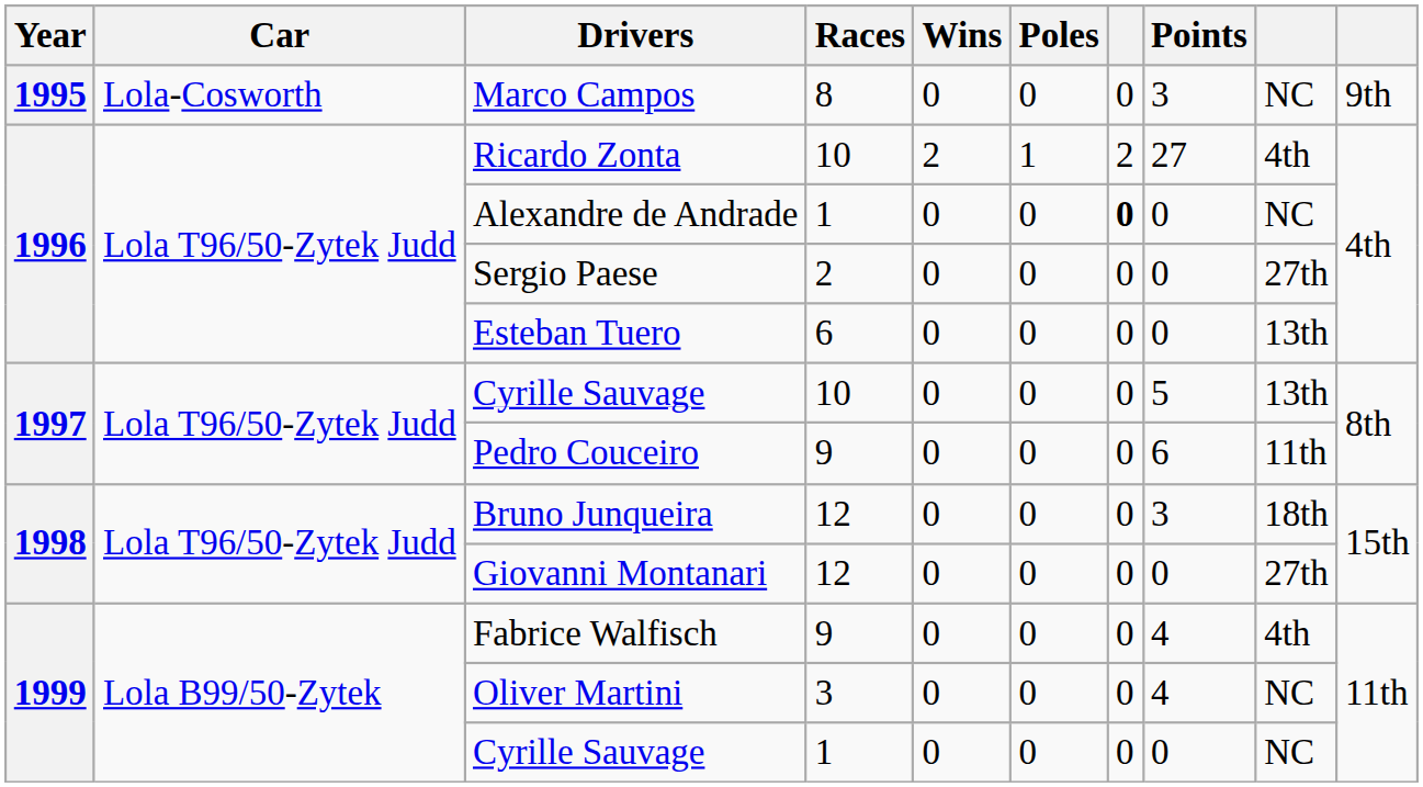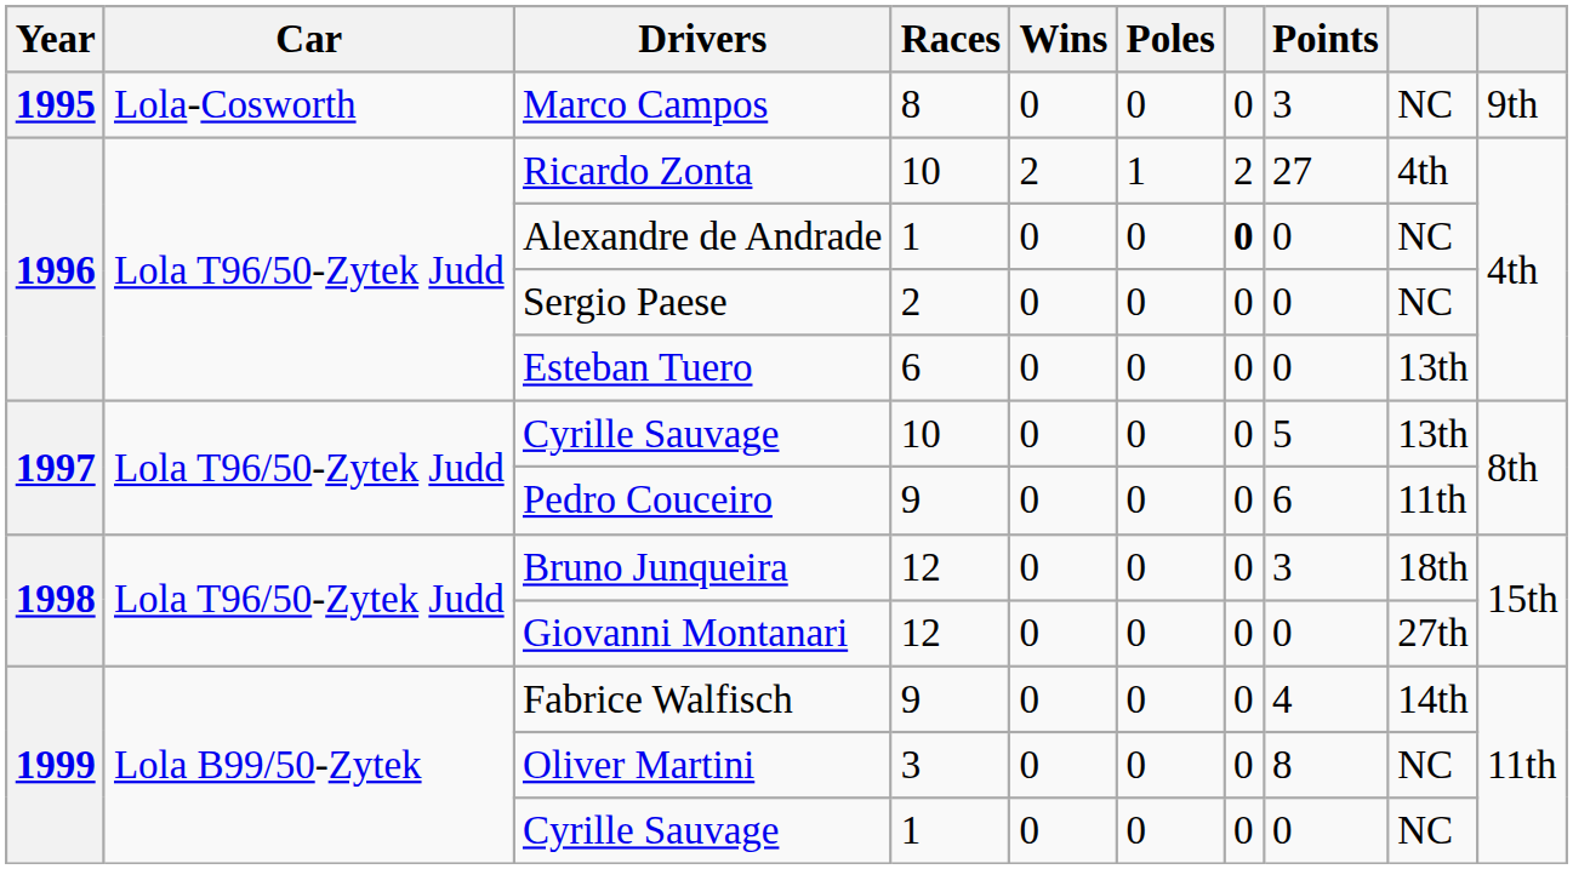Sergio Paese | column 9: 27th -> NC
Fabrice Walfisch | column 9: 4th -> 14th
Oliver Martini | Points: 4 -> 8
